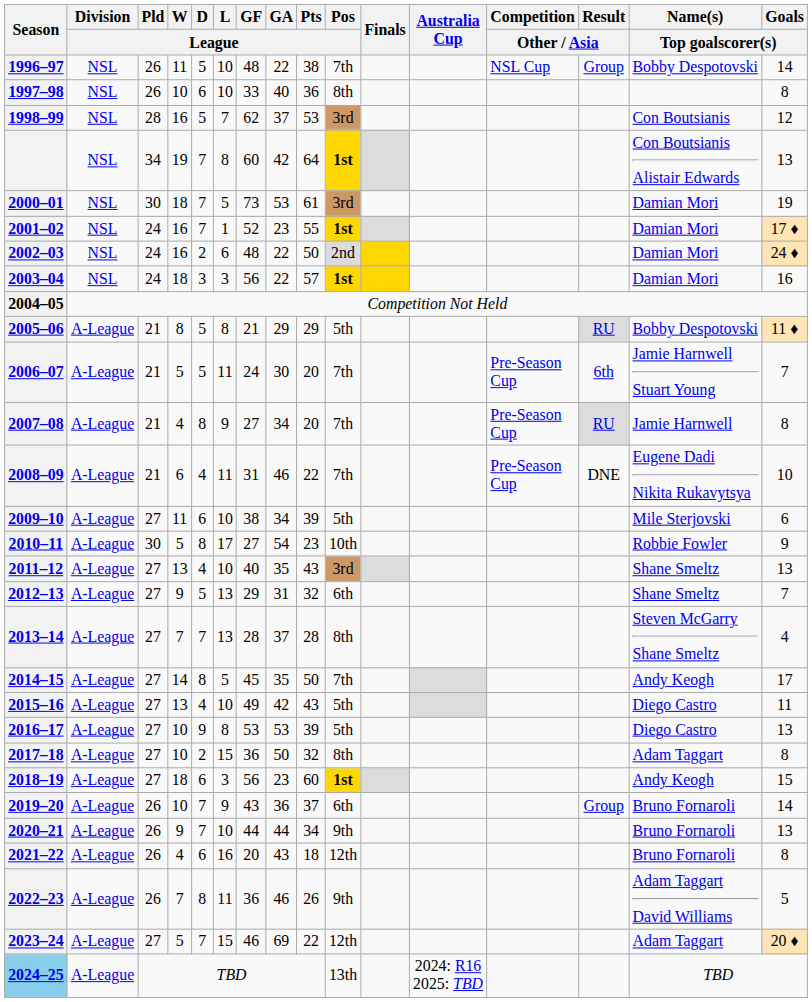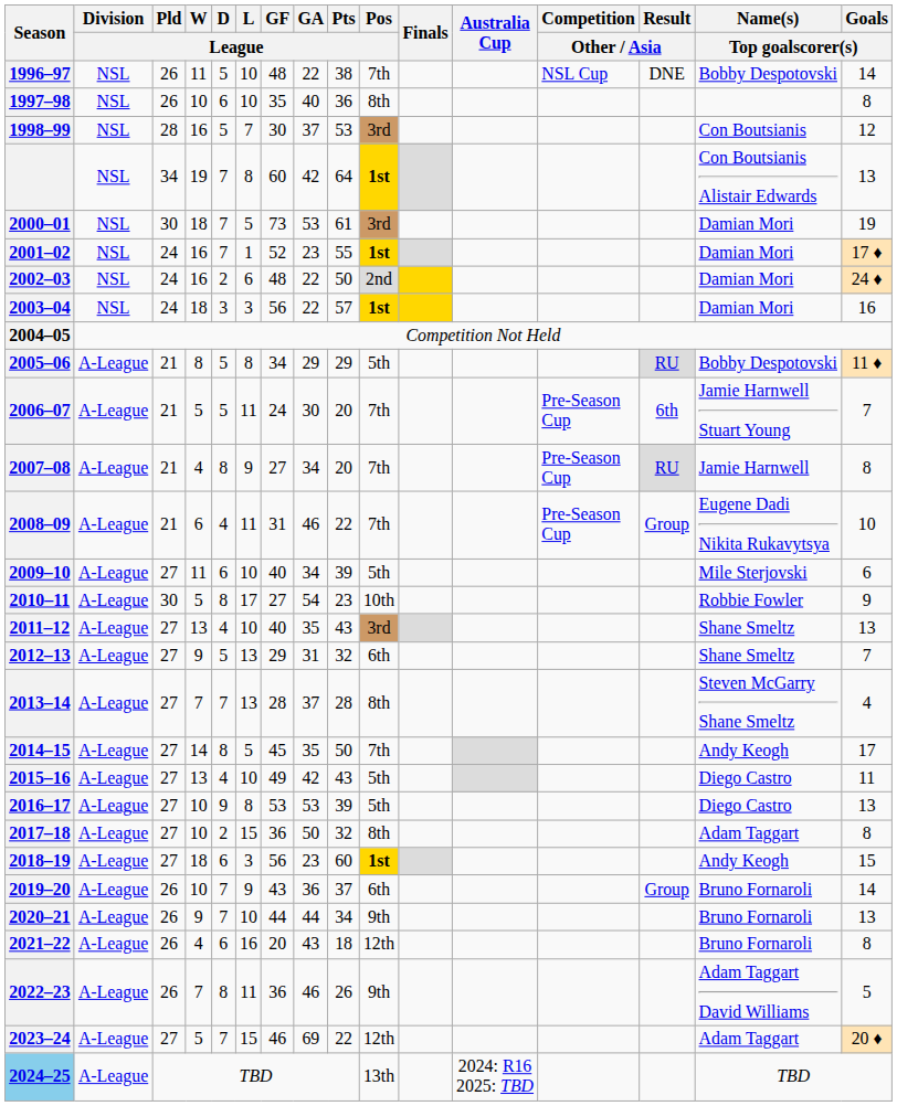1996–97 | Result / Other / Asia: Group -> DNE
1997–98 | GF / League: 33 -> 35
1998–99 | GF / League: 62 -> 30
2005–06 | GF / League: 21 -> 34
2008–09 | Result / Other / Asia: DNE -> Group
2009–10 | GF / League: 38 -> 40
